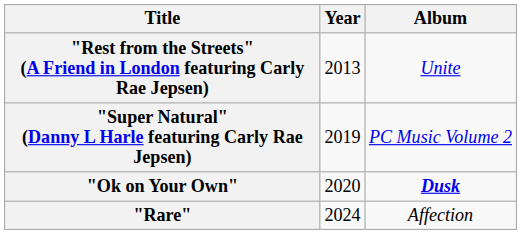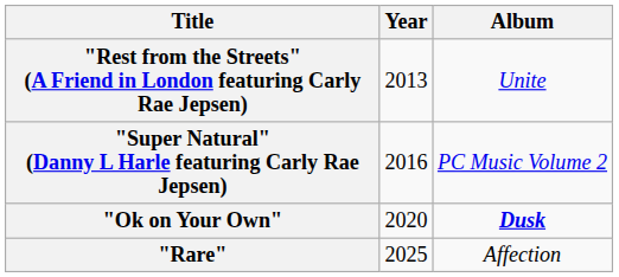"Super Natural" (Danny L Harle featuring Carly Rae Jepsen) | Year: 2019 -> 2016
"Rare" | Year: 2024 -> 2025
